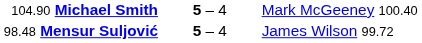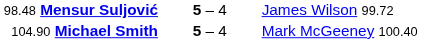rows swapped: 98.48 Mensur Suljović <-> 104.90 Michael Smith
